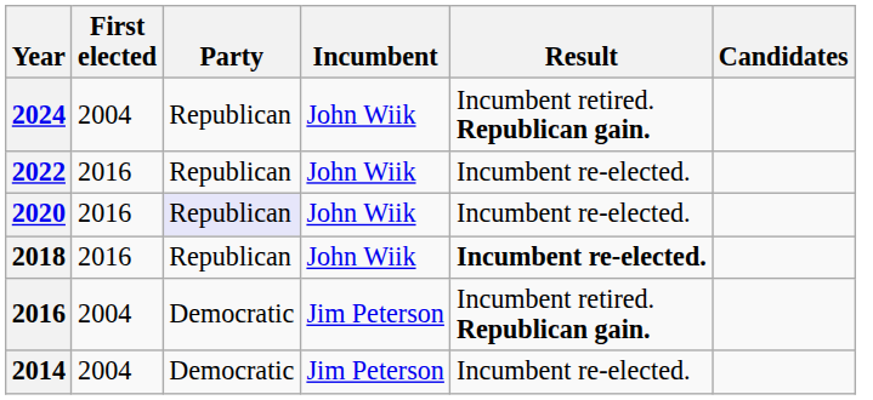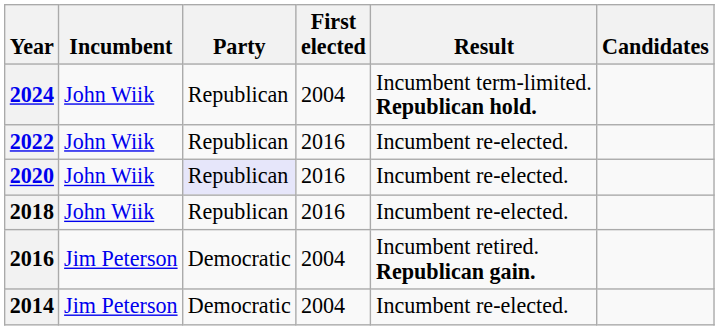columns swapped: Incumbent <-> First elected
2024 | Result: Incumbent retired. Republican gain. -> Incumbent term-limited. Republican hold.
2018 | Result: bold -> normal
